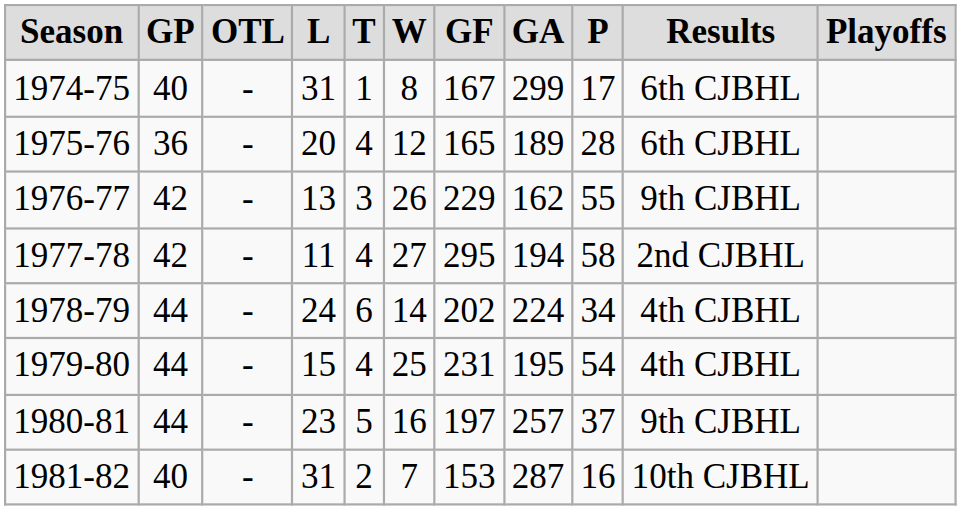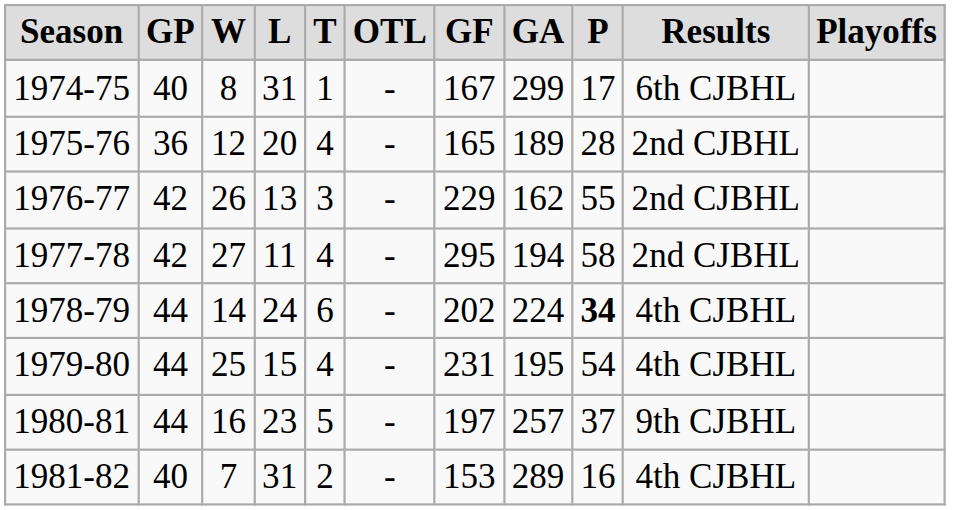columns swapped: W <-> OTL
1975-76 | Results: 6th CJBHL -> 2nd CJBHL
1976-77 | Results: 9th CJBHL -> 2nd CJBHL
1978-79 | P: normal -> bold
1981-82 | GA: 287 -> 289
1981-82 | Results: 10th CJBHL -> 4th CJBHL
